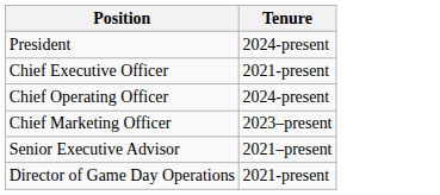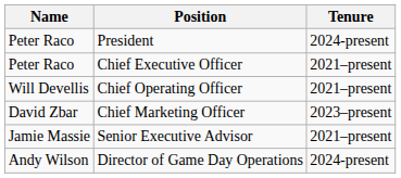+ column: Name | Peter Raco | Peter Raco | Will Devellis | David Zbar | Jamie Massie | Andy Wilson
Chief Executive Officer | Tenure: 2021-present -> 2021–present
Chief Operating Officer | Tenure: 2024-present -> 2021–present
Director of Game Day Operations | Tenure: 2021-present -> 2024-present
